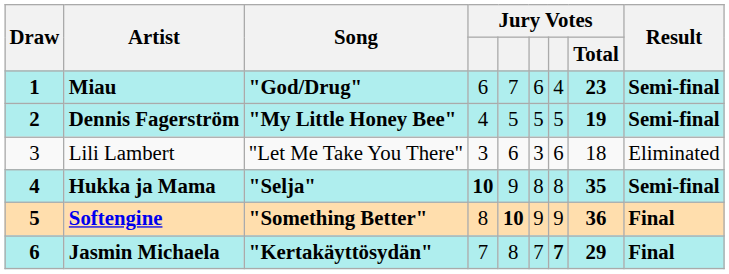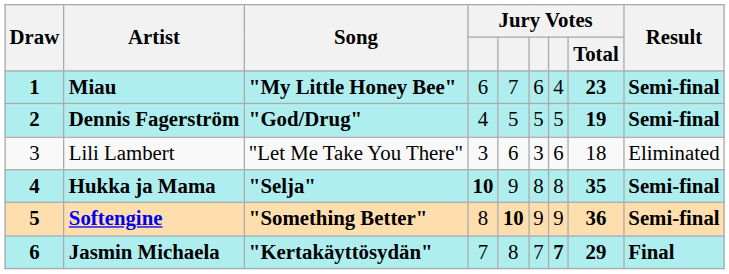Miau | Song: "God/Drug" -> "My Little Honey Bee"
Dennis Fagerström | Song: "My Little Honey Bee" -> "God/Drug"
Softengine | Result: Final -> Semi-final
